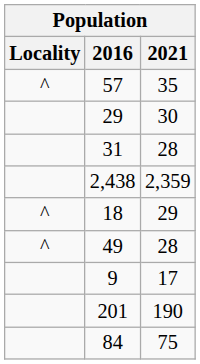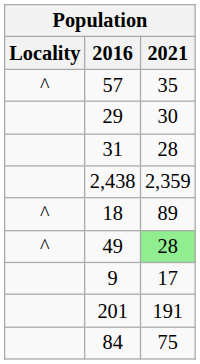18 | 2021: 29 -> 89
49 | 2021: no background -> lightgreen background
201 | 2021: 190 -> 191
